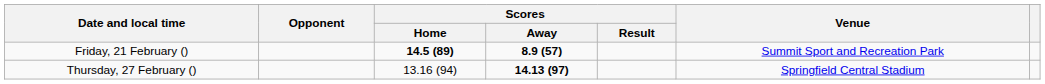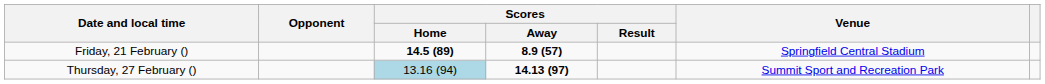Friday, 21 February () | Venue: Summit Sport and Recreation Park -> Springfield Central Stadium
Thursday, 27 February () | Scores / Home: no background -> lightblue background
Thursday, 27 February () | Venue: Springfield Central Stadium -> Summit Sport and Recreation Park
